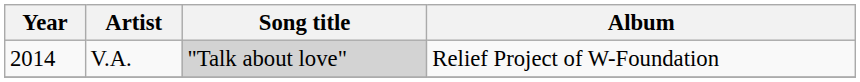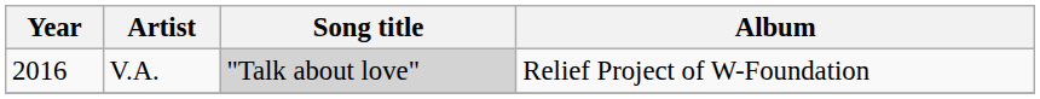V.A. | Year: 2014 -> 2016
